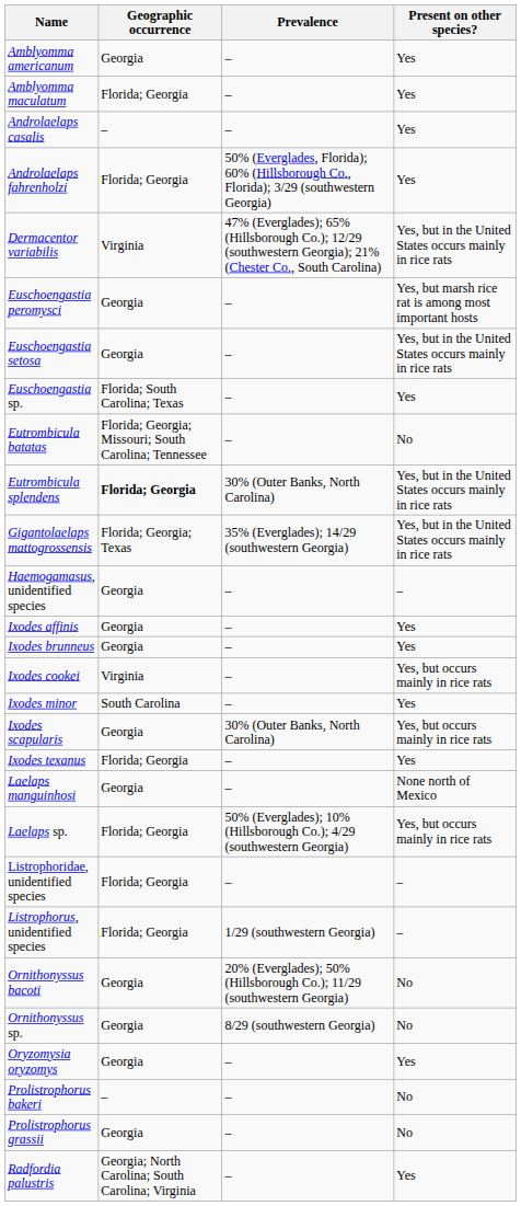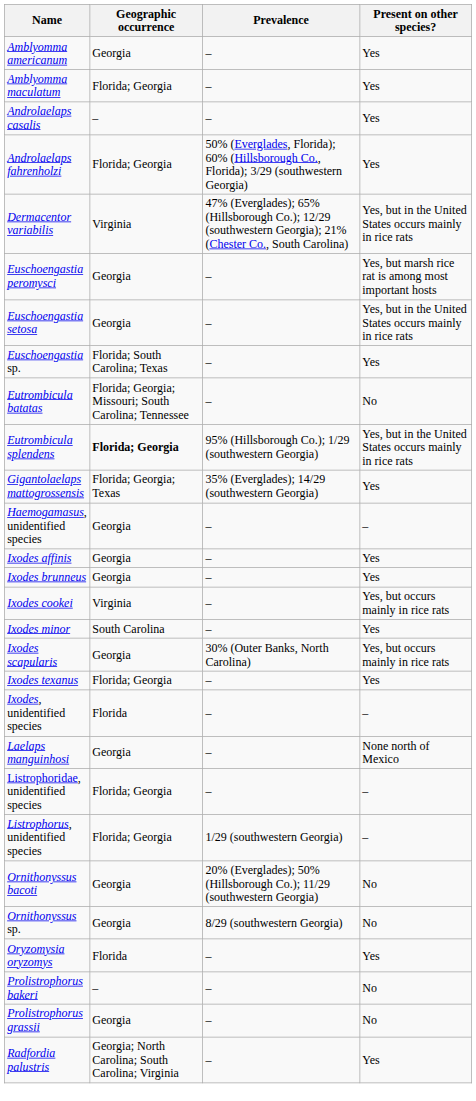Eutrombicula splendens | Prevalence: 30% (Outer Banks, North Carolina) -> 95% (Hillsborough Co.); 1/29 (southwestern Georgia)
Gigantolaelaps mattogrossensis | Present on other species?: Yes, but in the United States occurs mainly in rice rats -> Yes
+ row: Ixodes, unidentified species | Florida | – | –
- row: Laelaps sp. | Florida; Georgia | 50% (Everglades); 10% (Hillsborough Co.); 4/29 (southwestern Georgia) | Yes, but occurs mainly in rice rats
Oryzomysia oryzomys | Geographic occurrence: Georgia -> Florida
